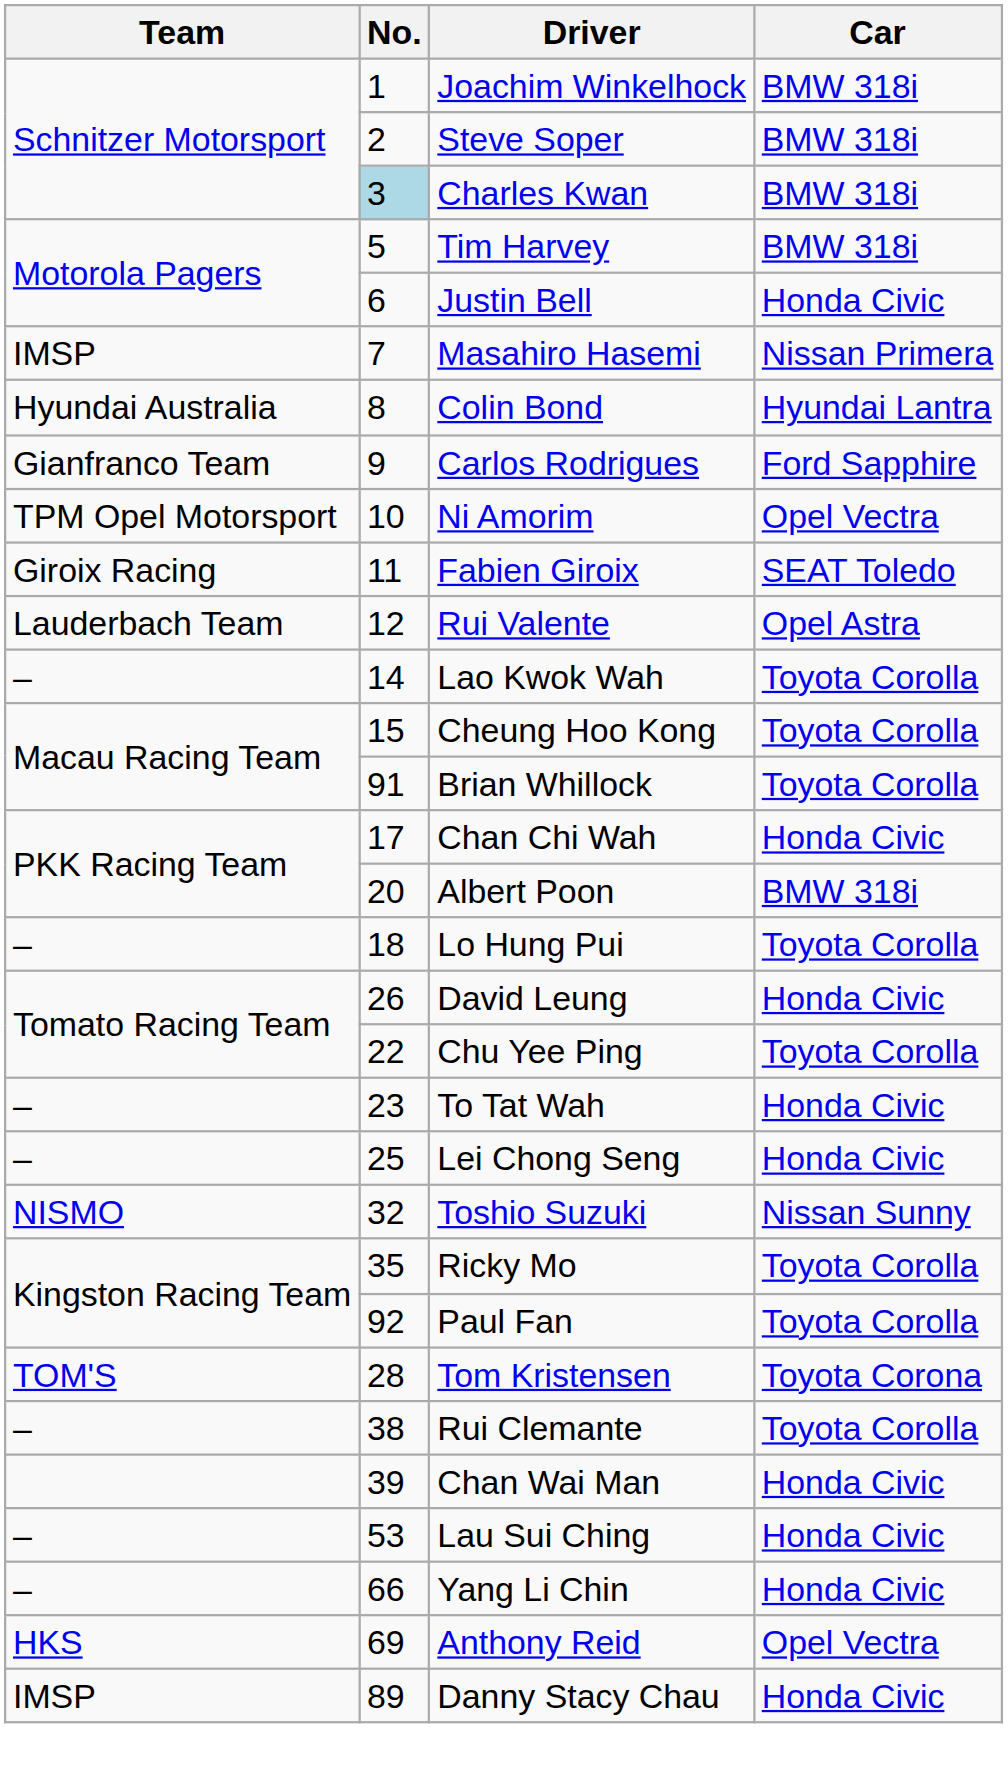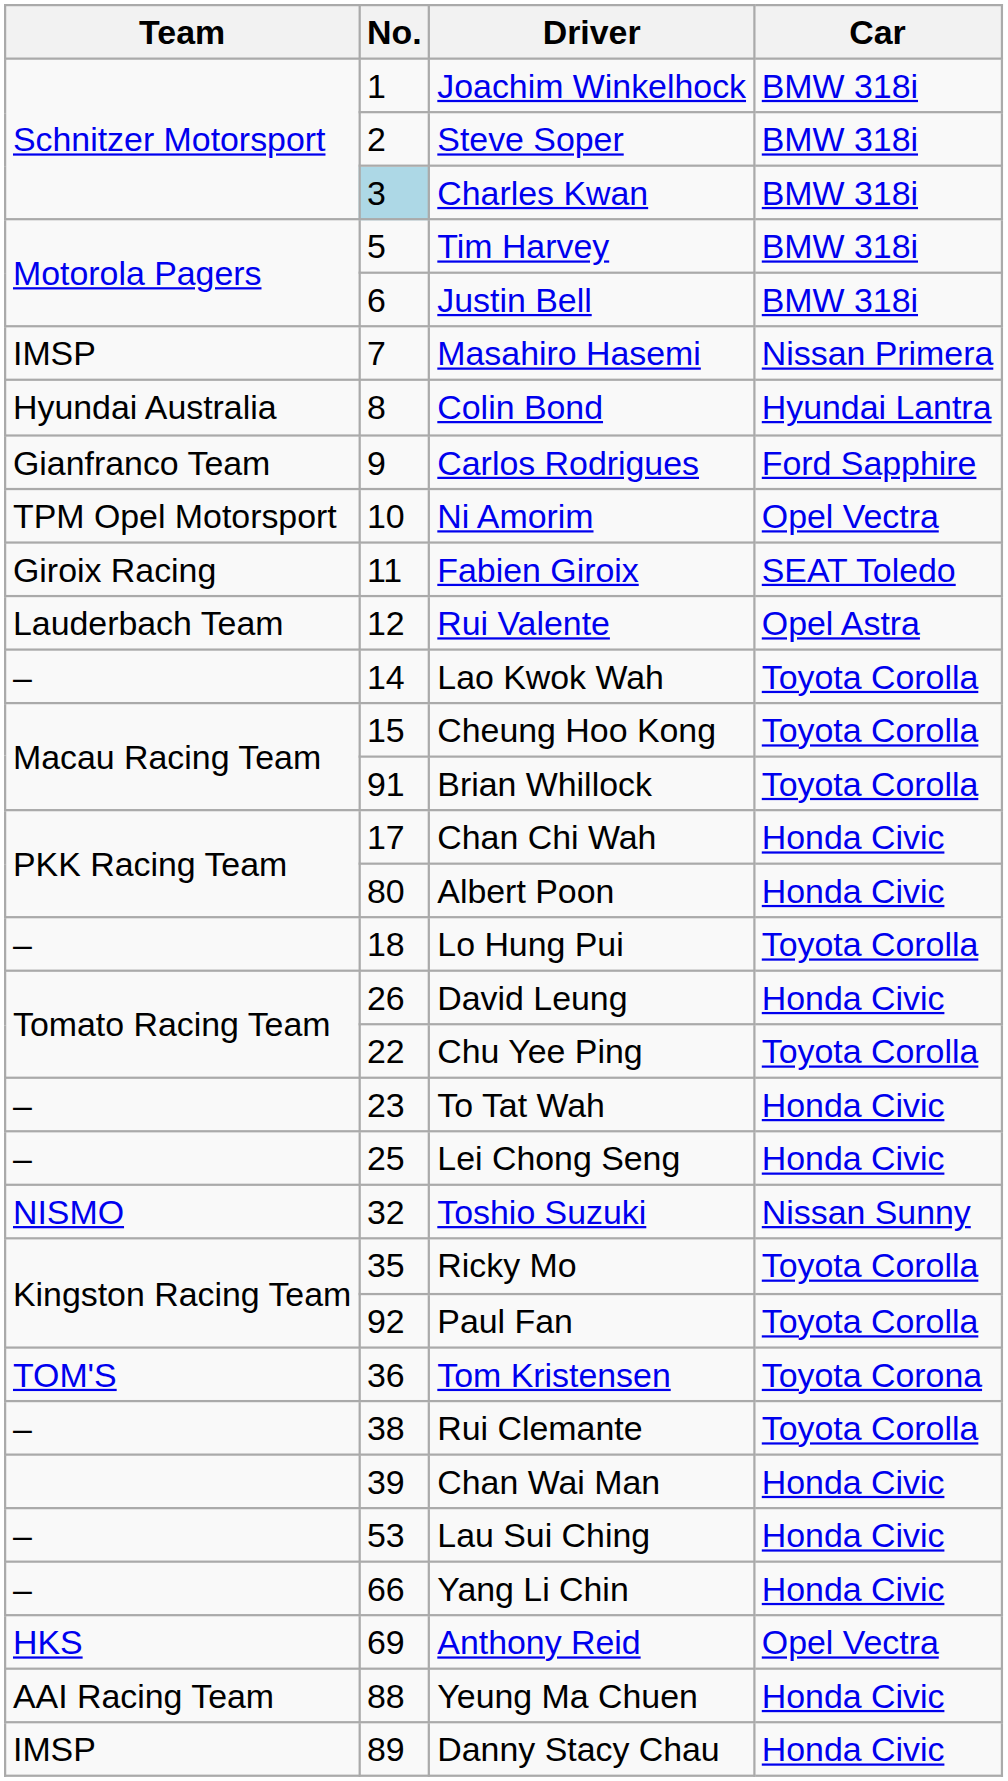Justin Bell | Car: Honda Civic -> BMW 318i
Albert Poon | No.: 20 -> 80
Albert Poon | Car: BMW 318i -> Honda Civic
Tom Kristensen | No.: 28 -> 36
+ row: AAI Racing Team | 88 | Yeung Ma Chuen | Honda Civic
